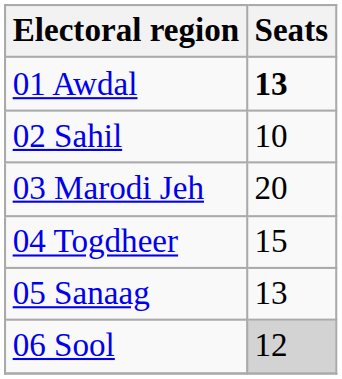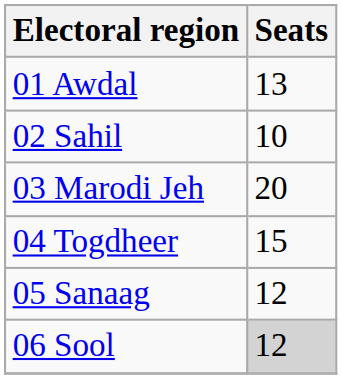01 Awdal | Seats: bold -> normal
05 Sanaag | Seats: 13 -> 12
